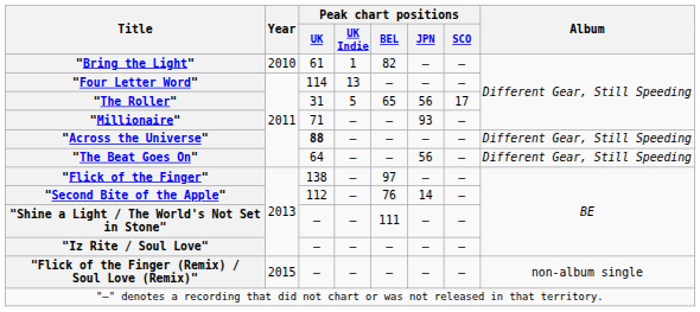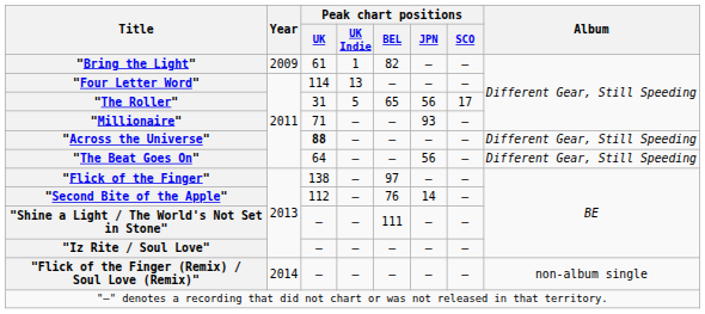"Bring the Light" | Year: 2010 -> 2009
"Flick of the Finger (Remix) / Soul Love (Remix)" | Year: 2015 -> 2014
